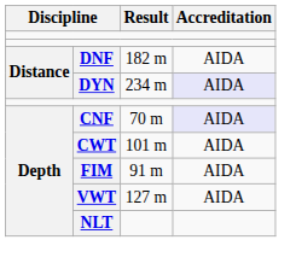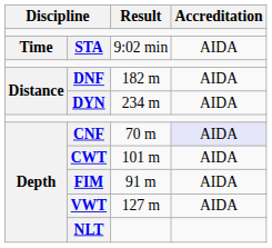+ row: Time | STA | 9:02 min | AIDA
DYN | Accreditation: lavender background -> no background
